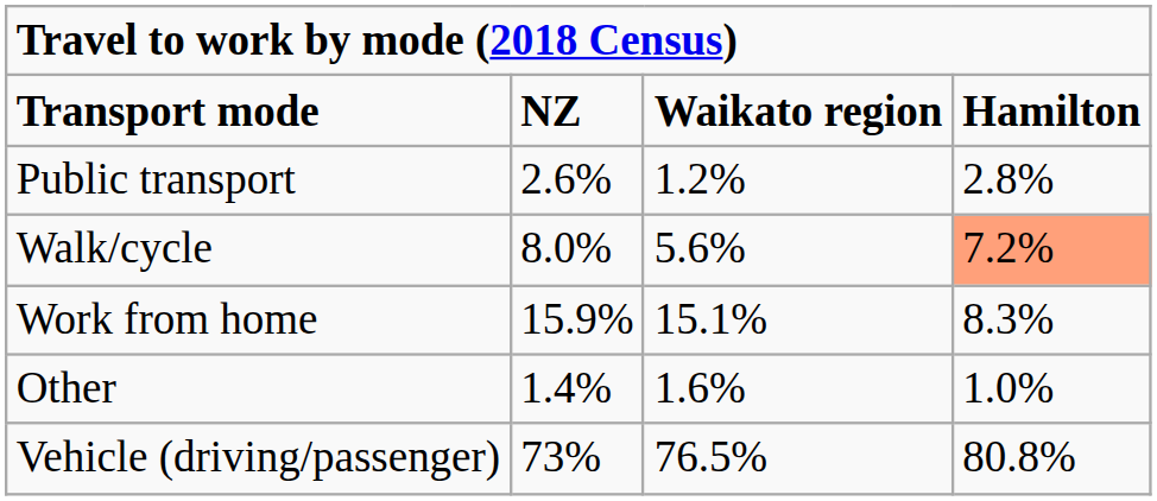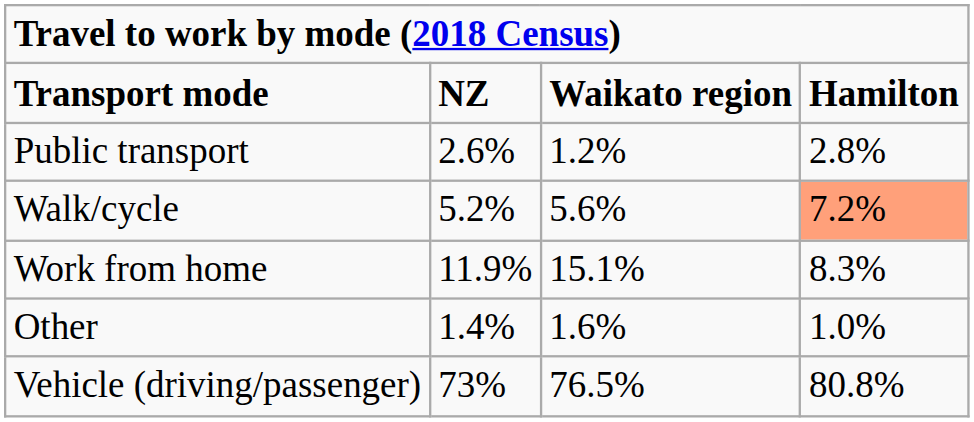Walk/cycle | column 2: 8.0% -> 5.2%
Work from home | column 2: 15.9% -> 11.9%
